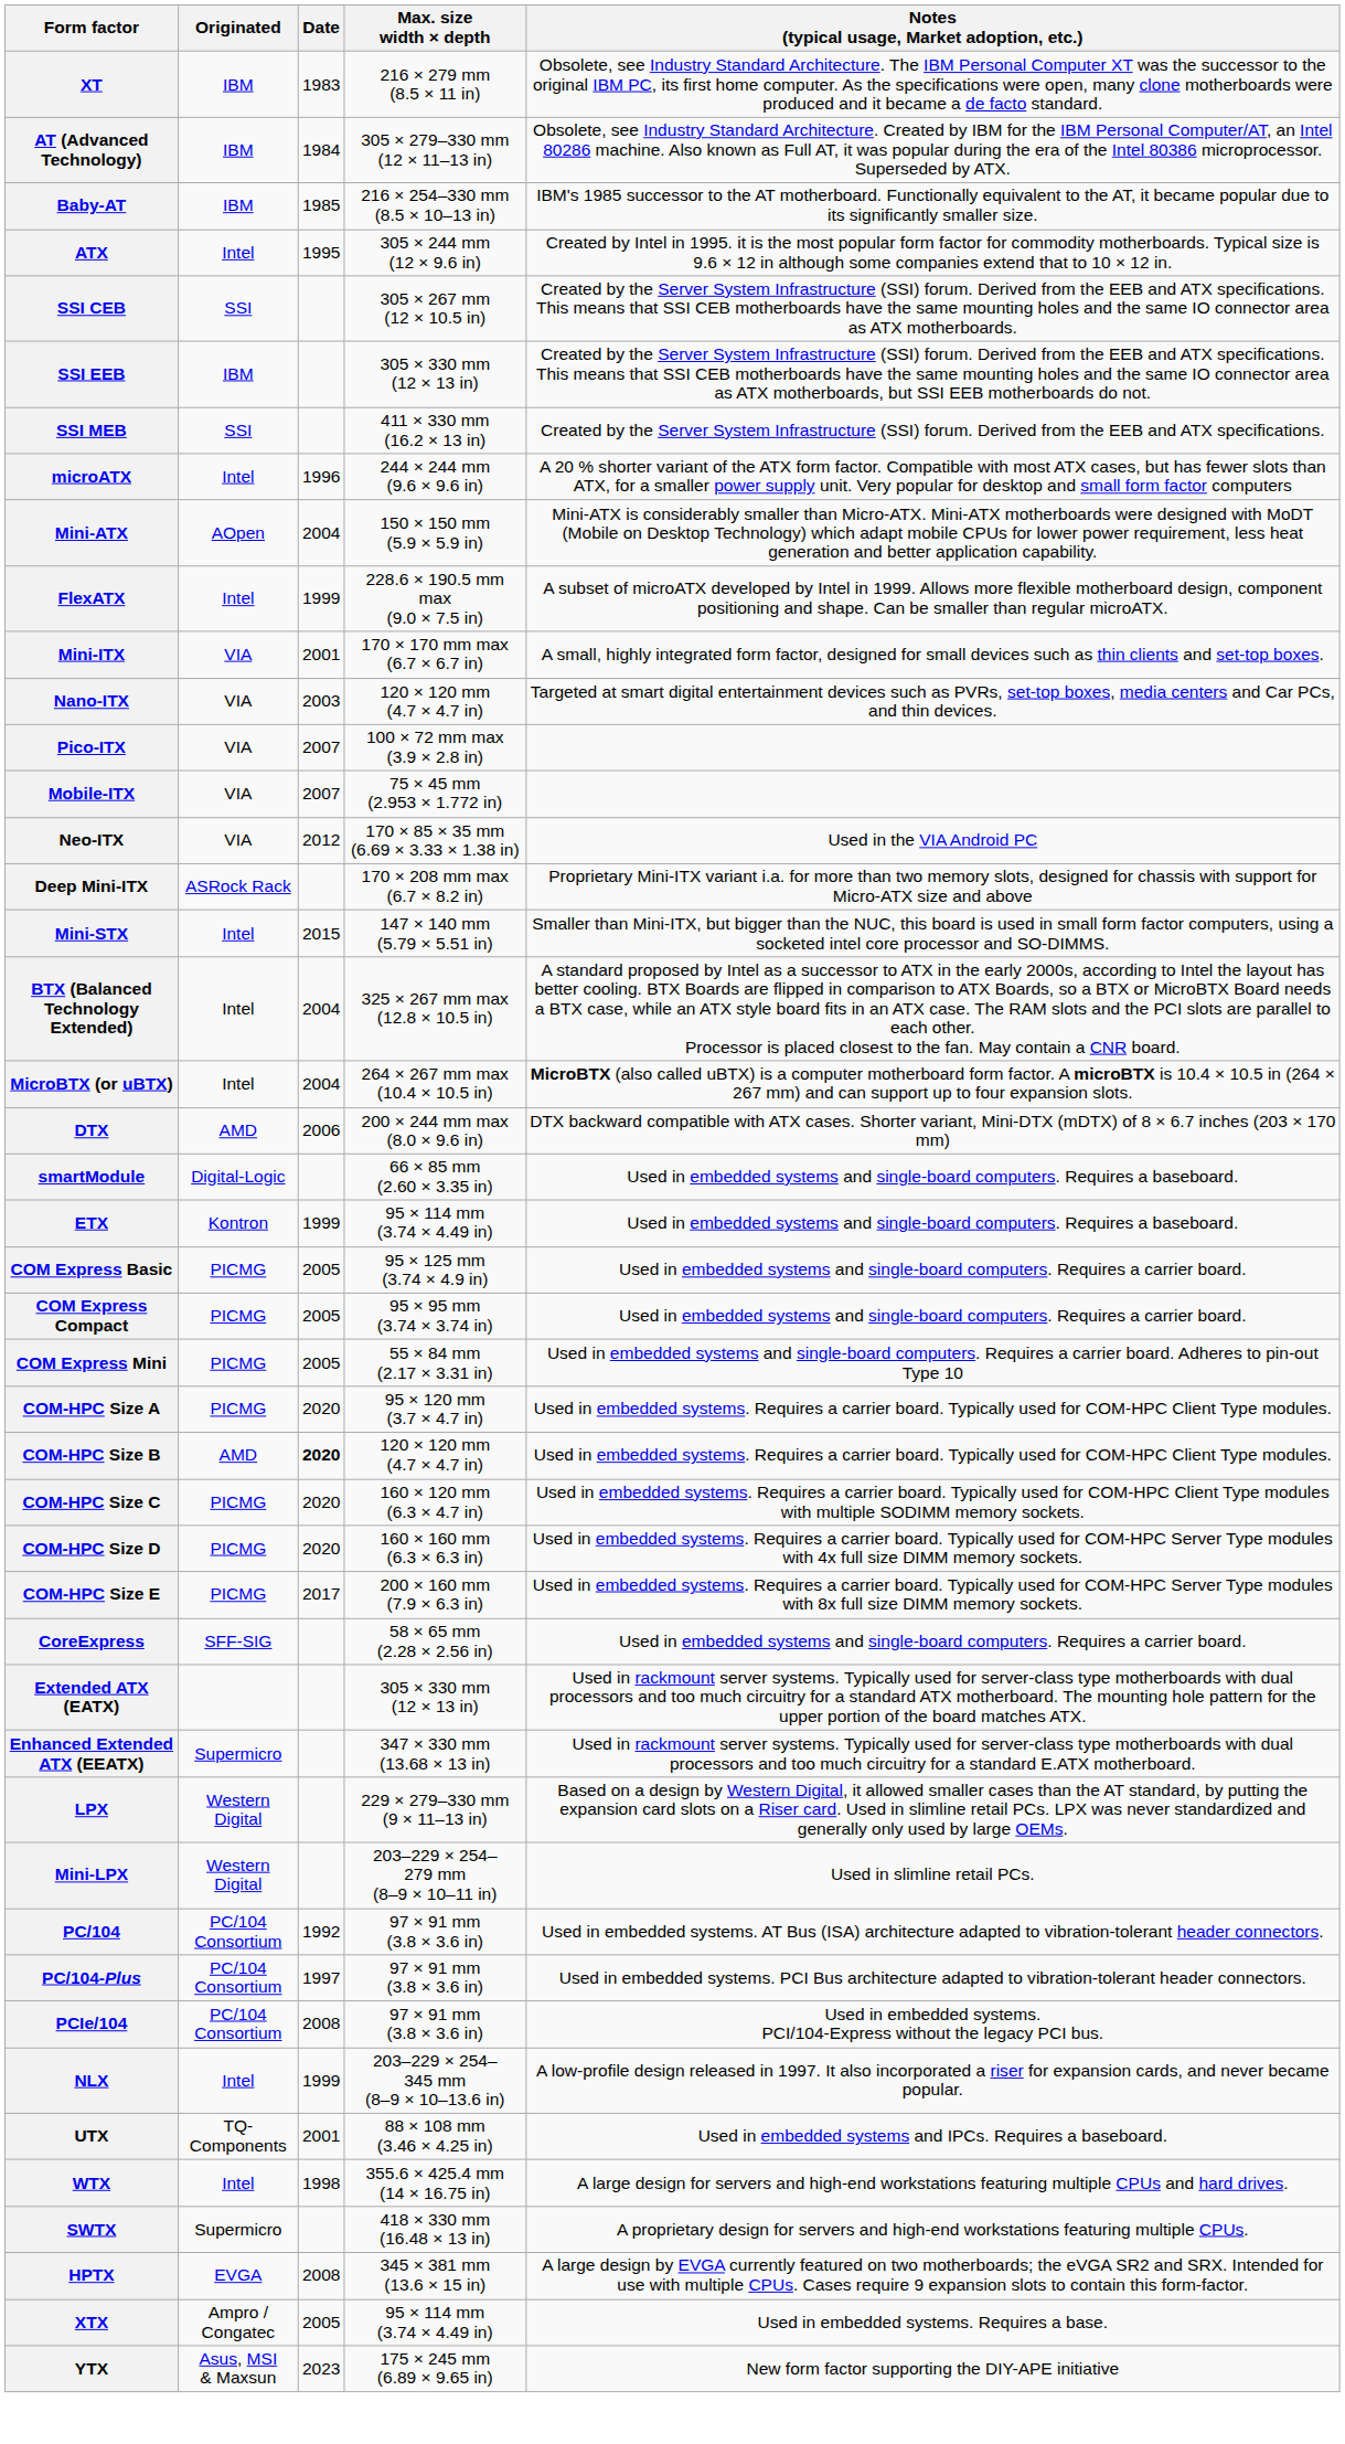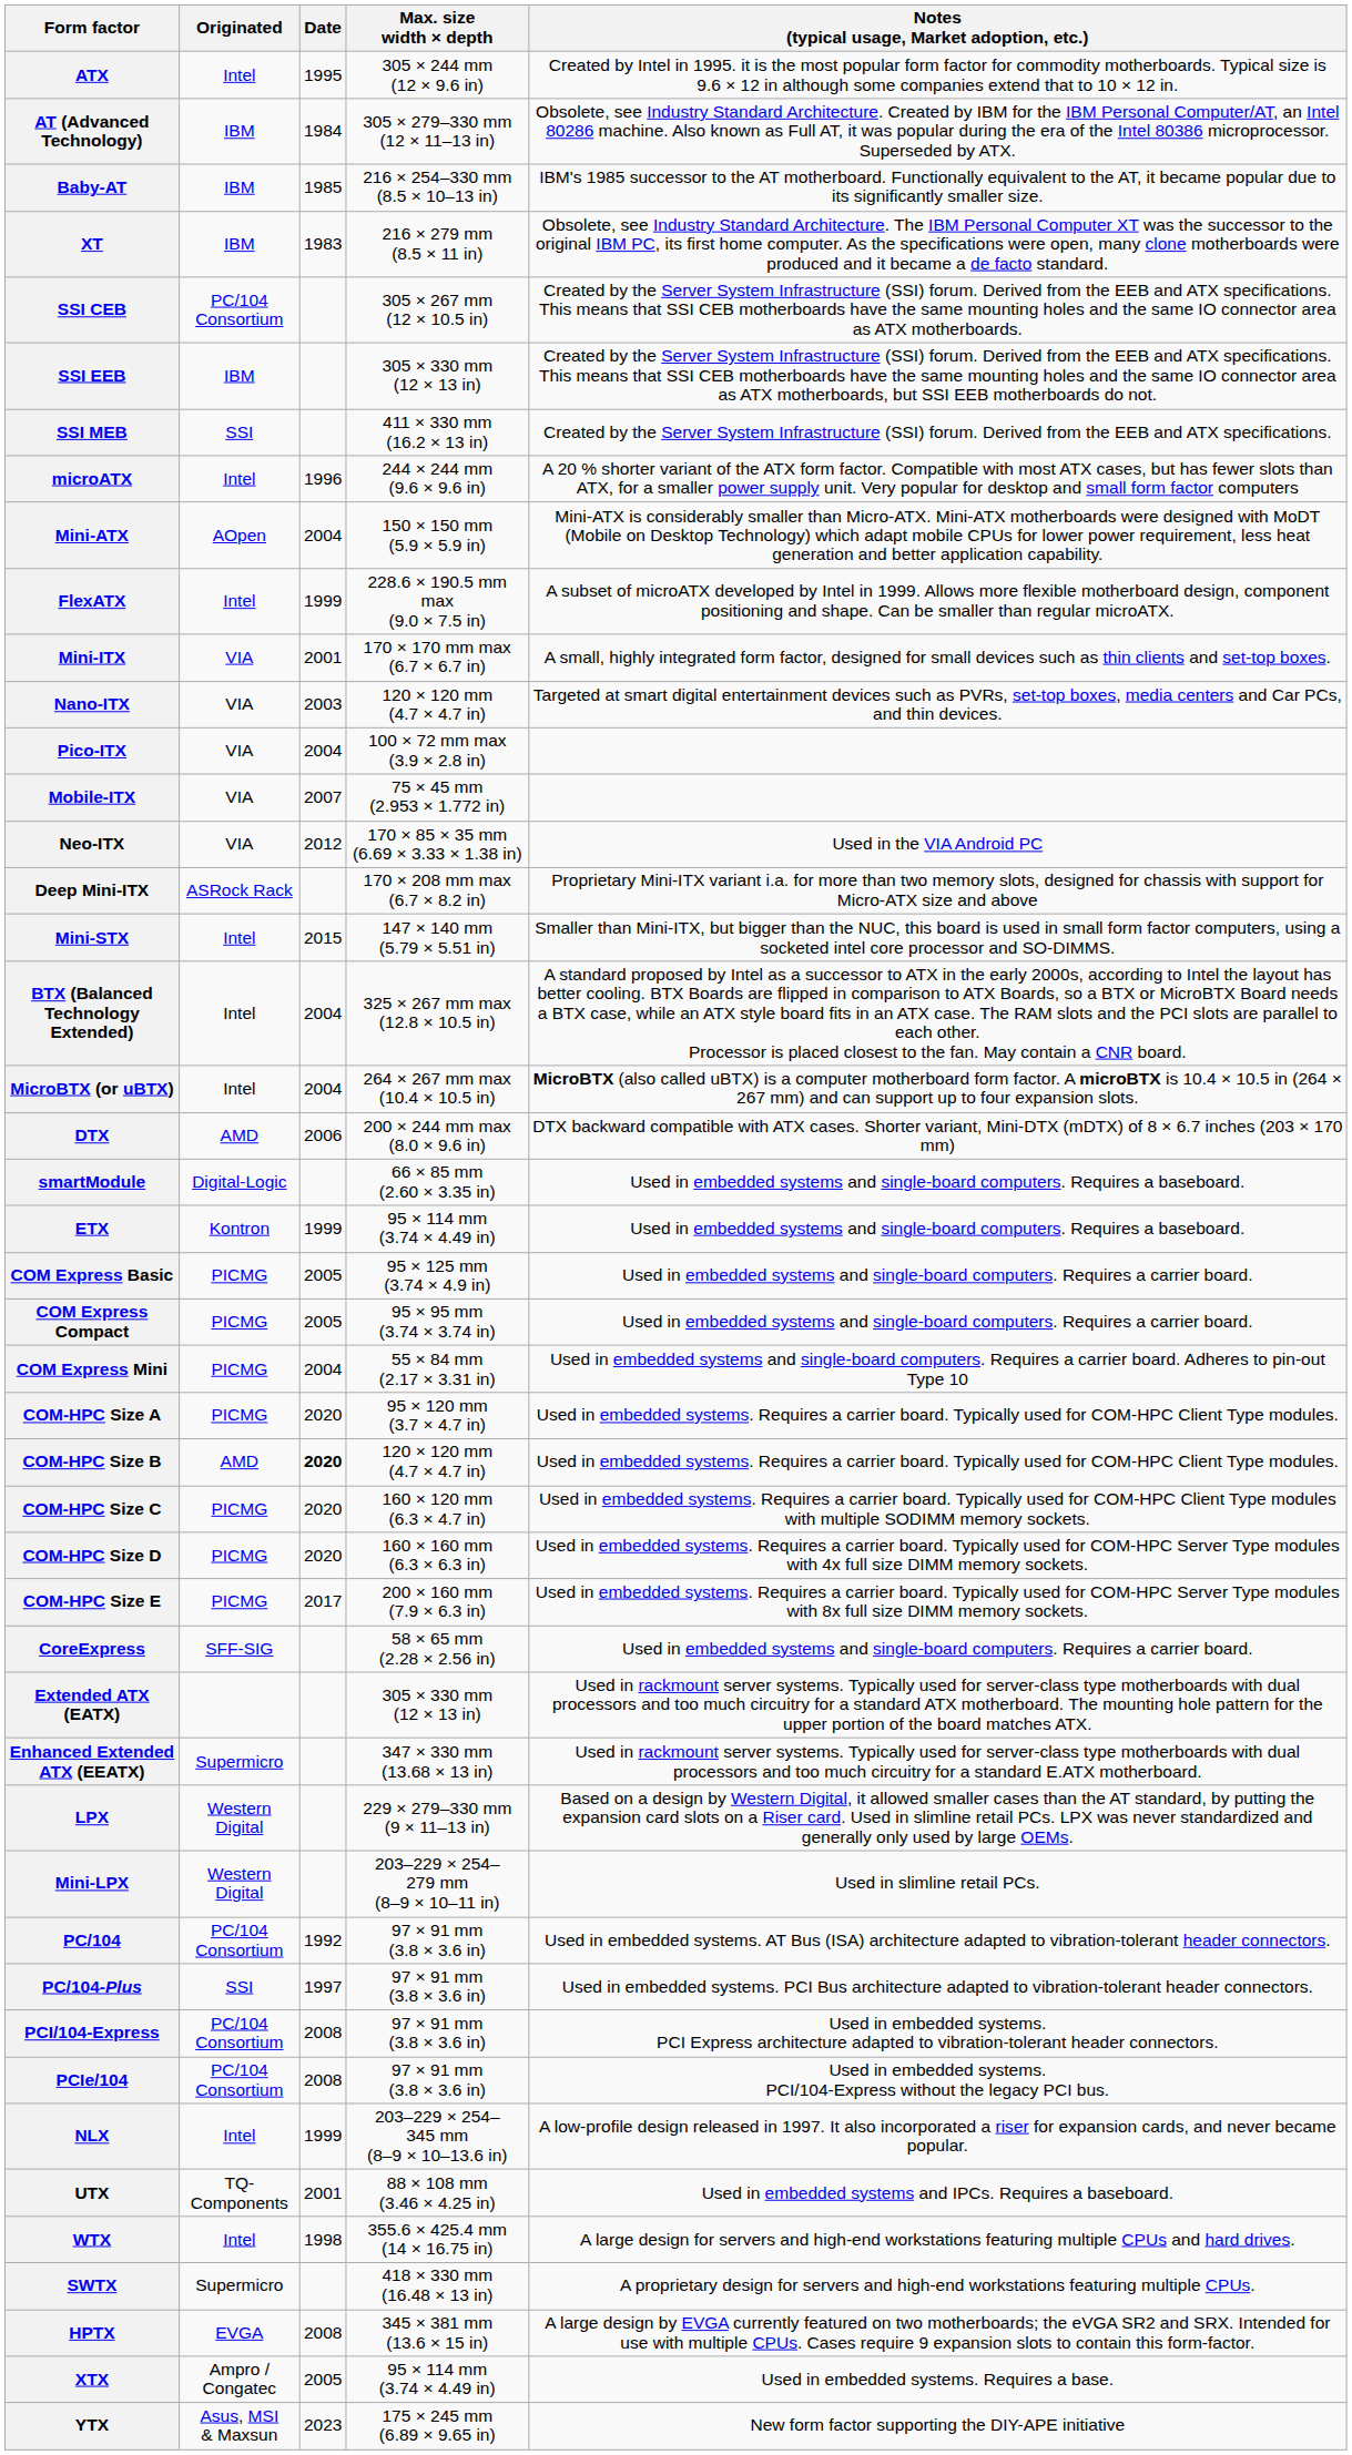rows swapped: XT <-> ATX
SSI CEB | Originated: SSI -> PC/104 Consortium
Pico-ITX | Date: 2007 -> 2004
COM Express Mini | Date: 2005 -> 2004
PC/104-Plus | Originated: PC/104 Consortium -> SSI
+ row: PCI/104-Express | PC/104 Consortium | 2008 | 97 × 91 mm (3.8 × 3.6 in) | Used in embedded systems. PCI Express architecture adapted to vibration-tolerant header connectors.
